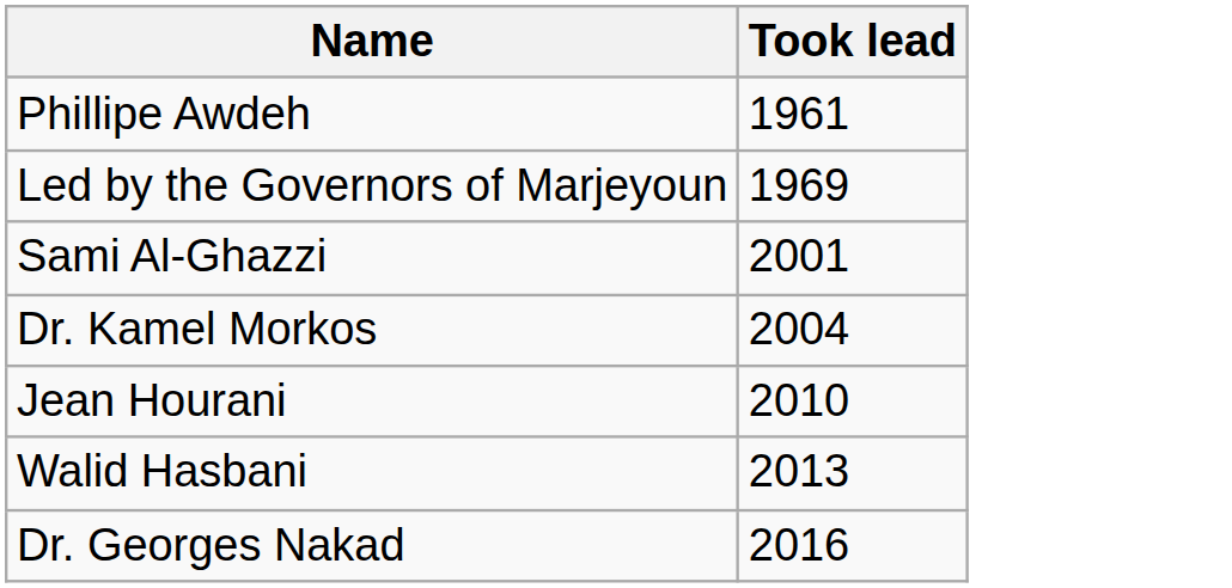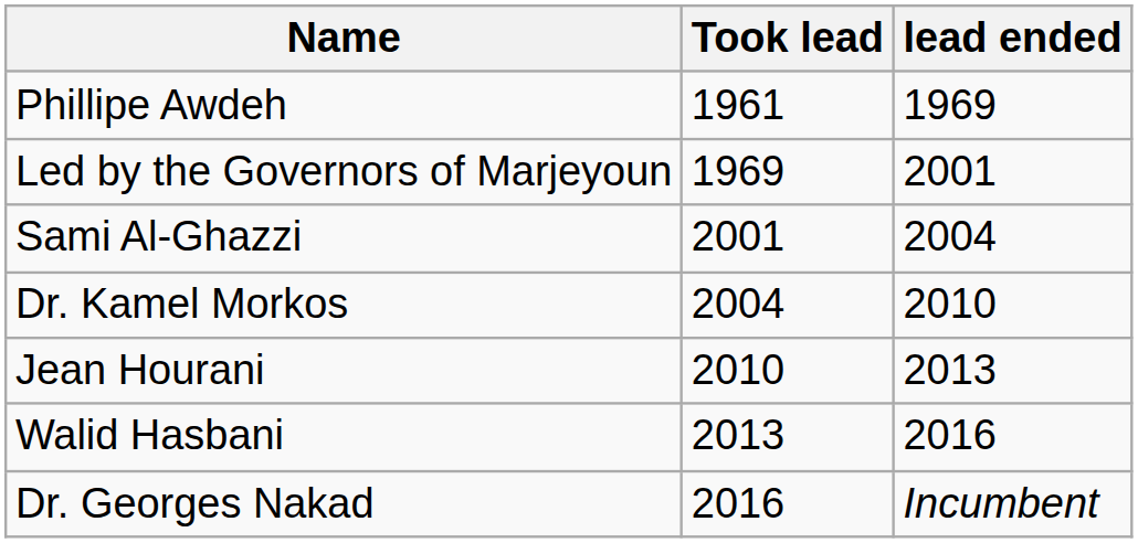+ column: lead ended | 1969 | 2001 | 2004 | 2010 | 2013 | 2016 | Incumbent
